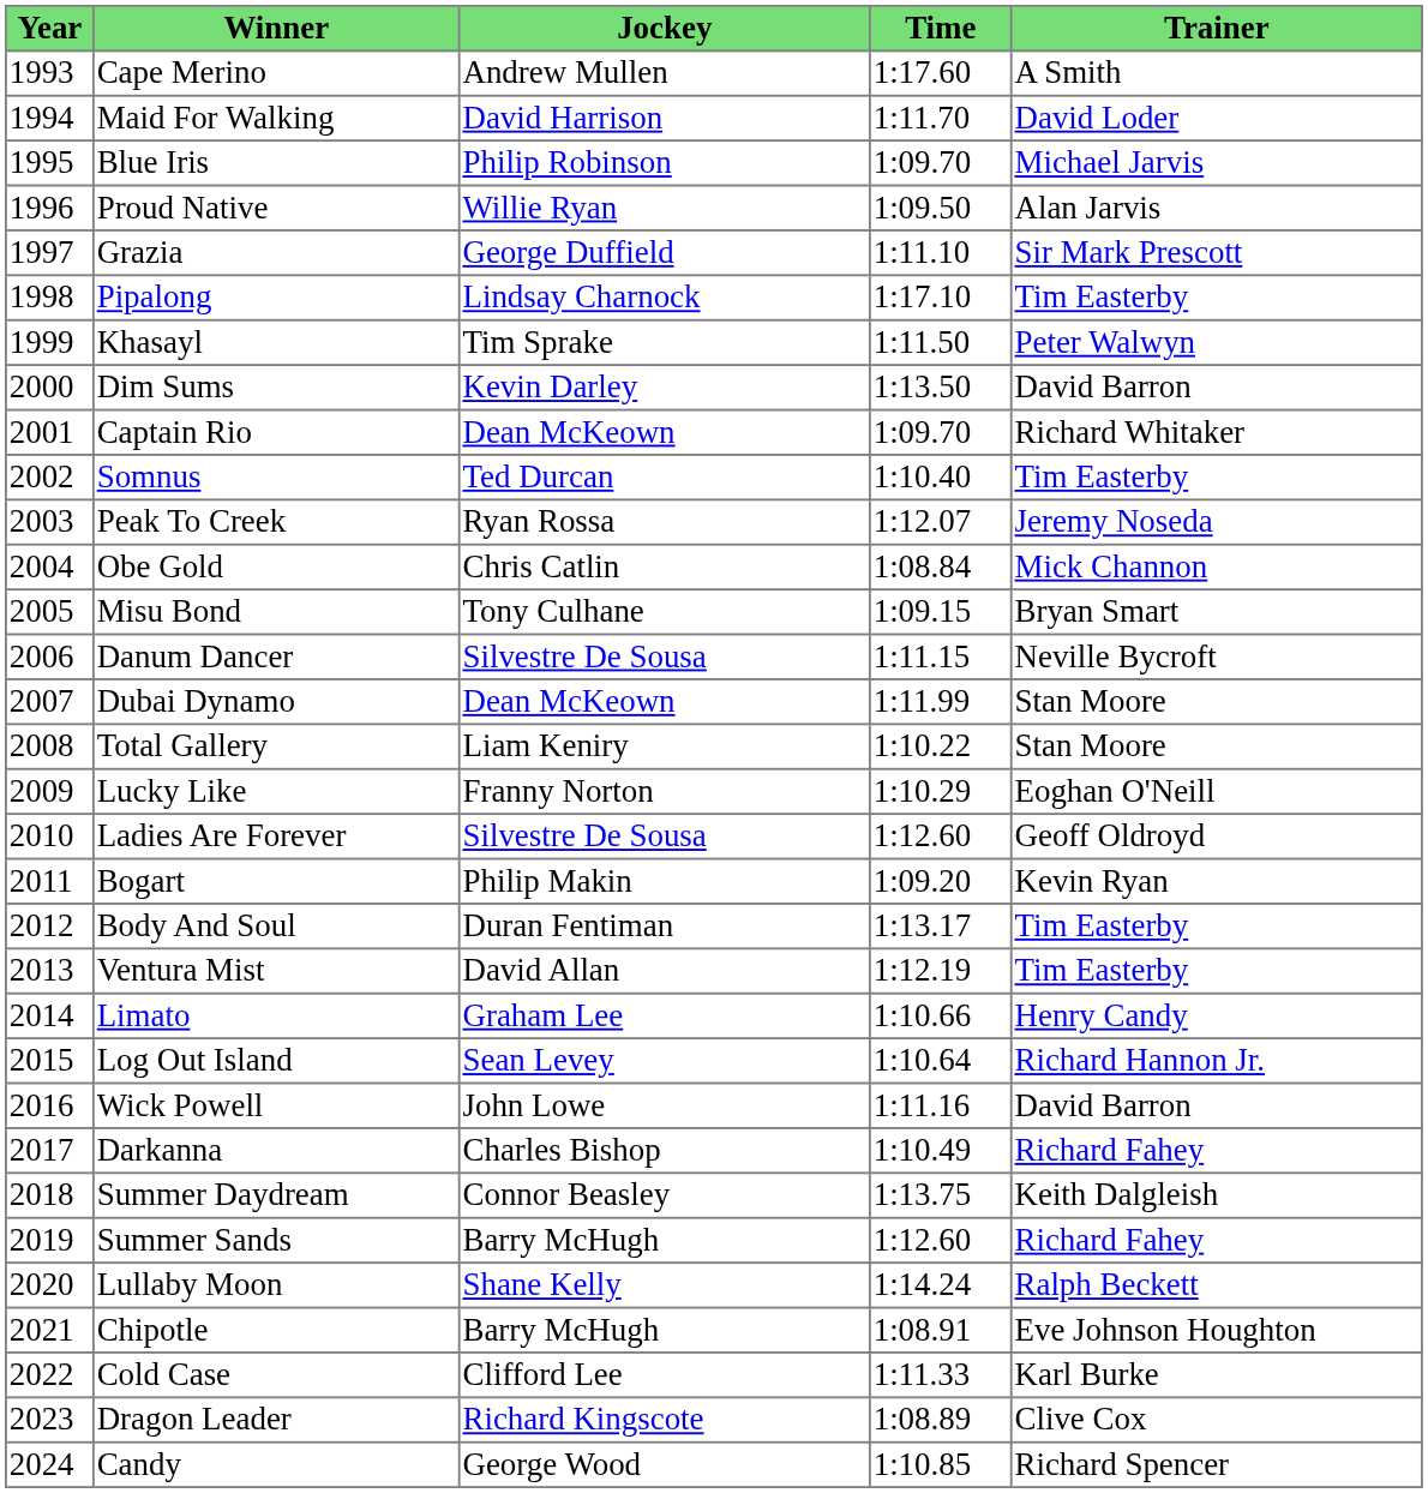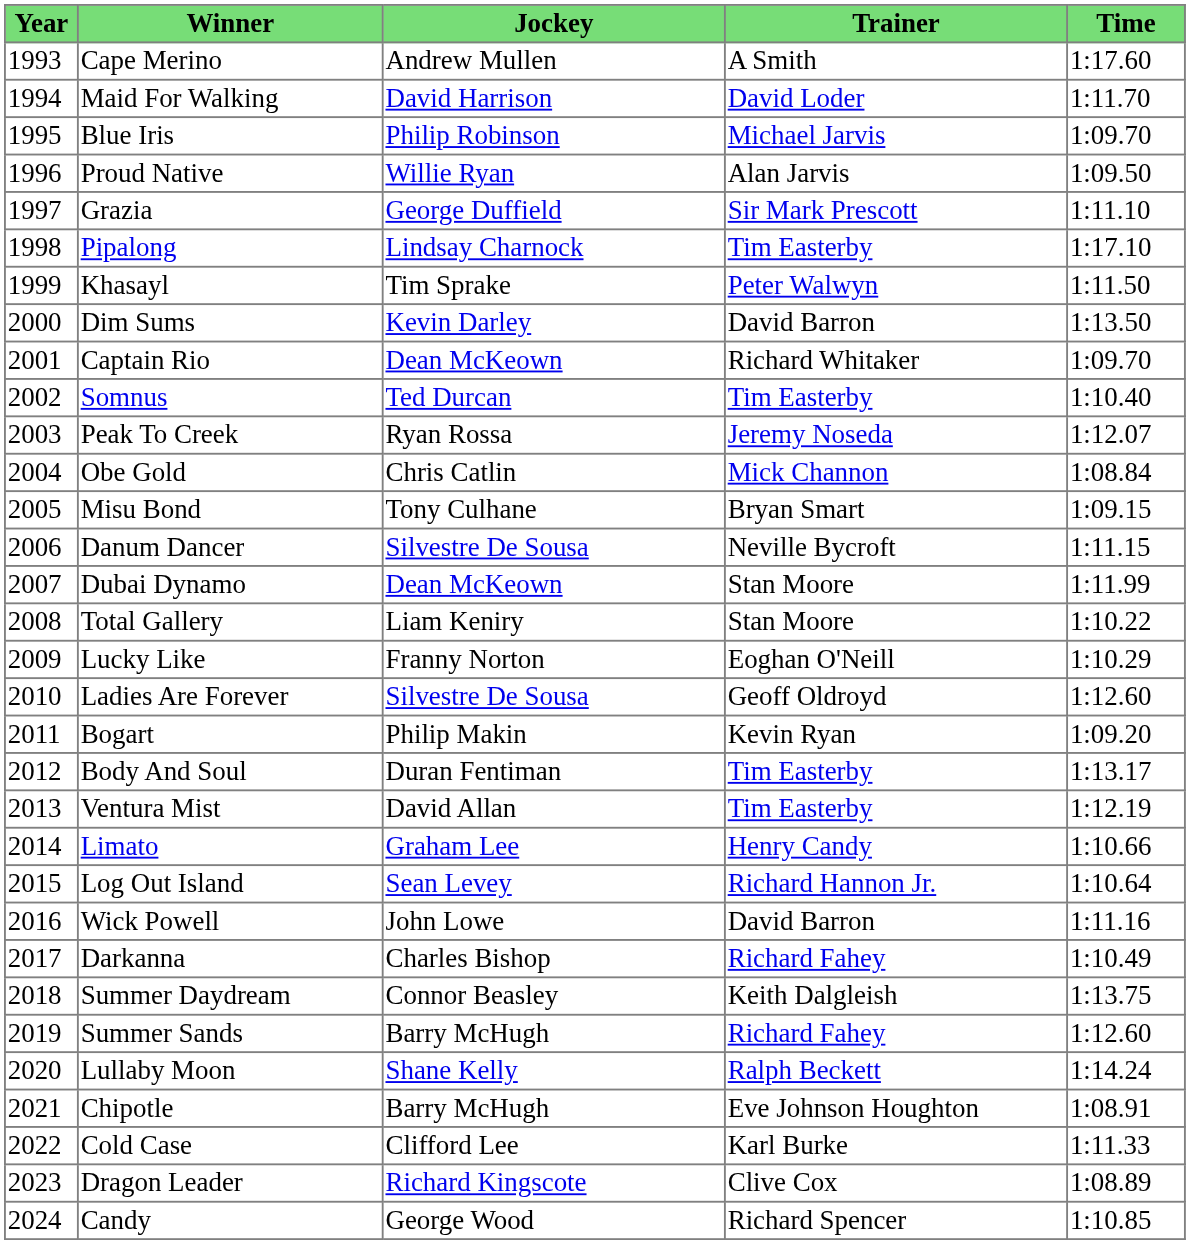columns swapped: Trainer <-> Time
